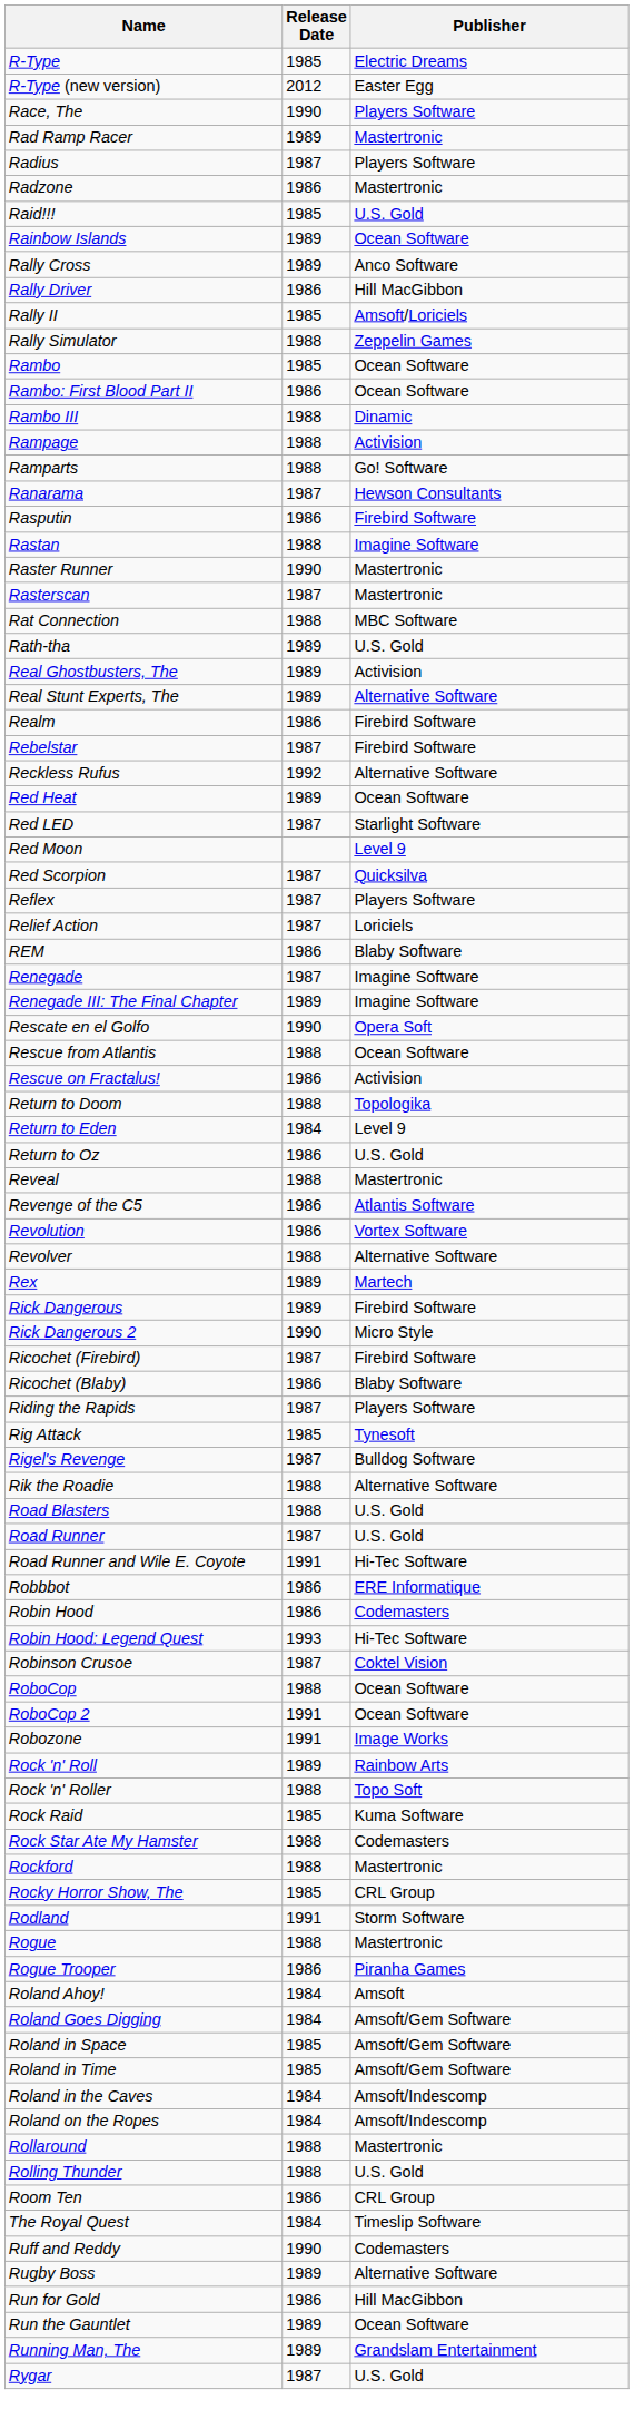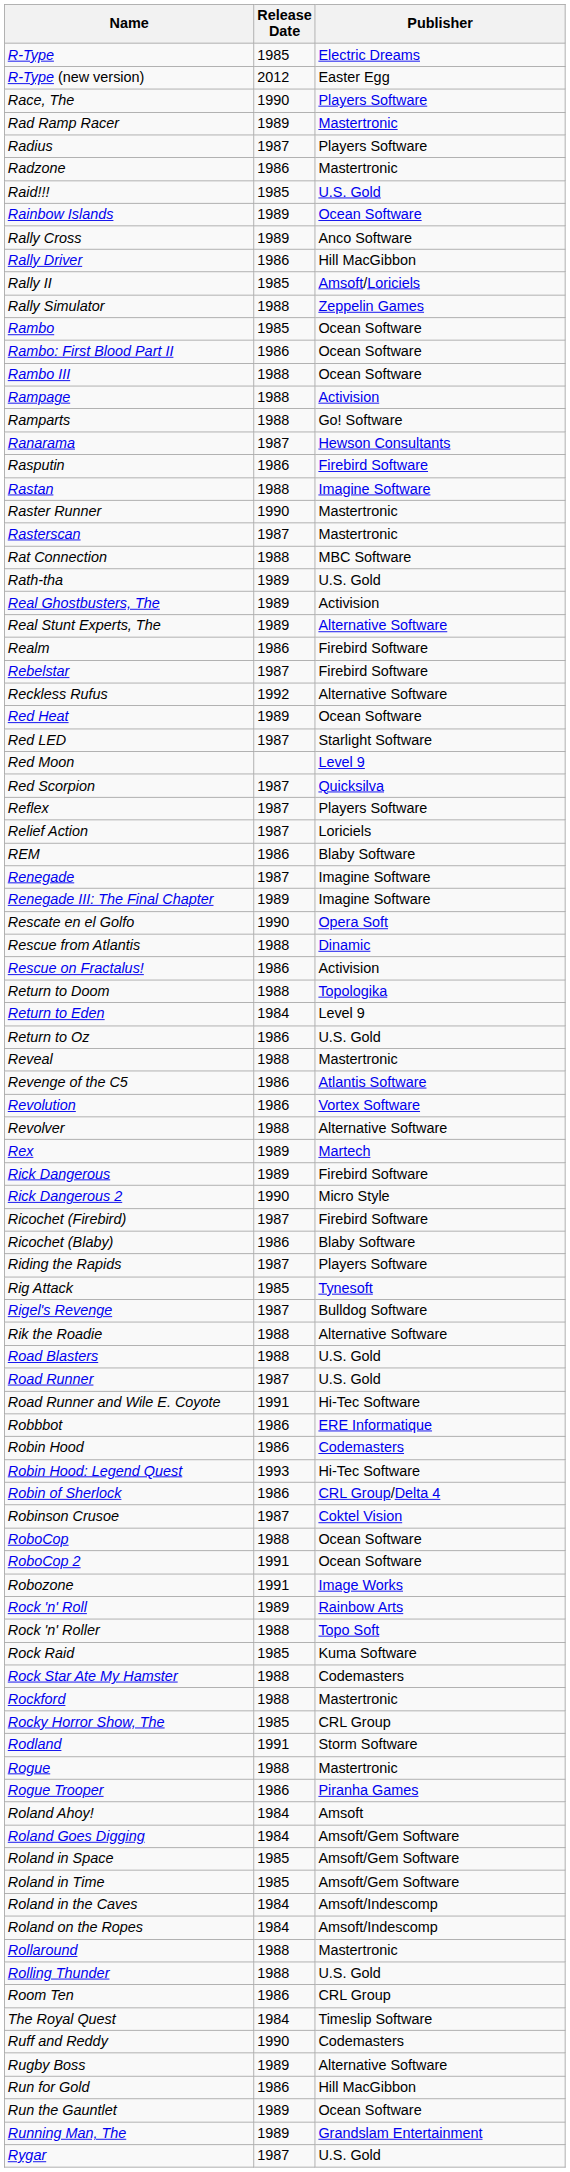Rambo III | Publisher: Dinamic -> Ocean Software
Rescue from Atlantis | Publisher: Ocean Software -> Dinamic
+ row: Robin of Sherlock | 1986 | CRL Group/Delta 4
